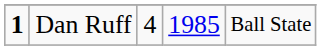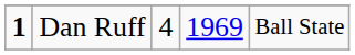Dan Ruff | column 4: 1985 -> 1969
